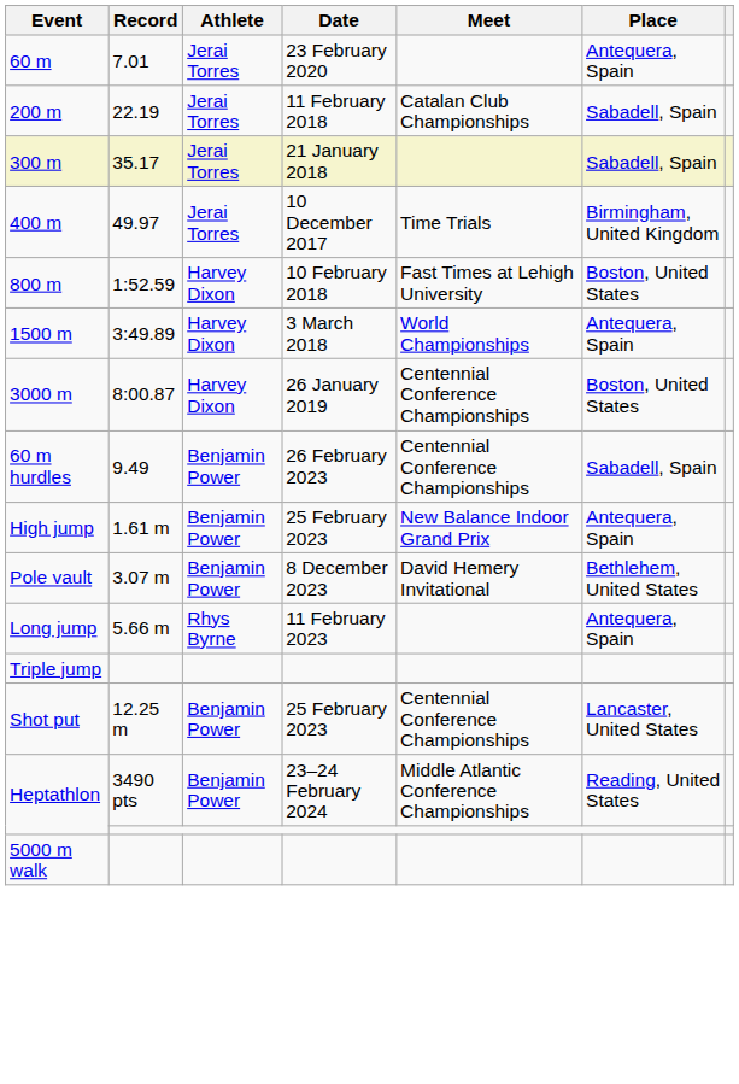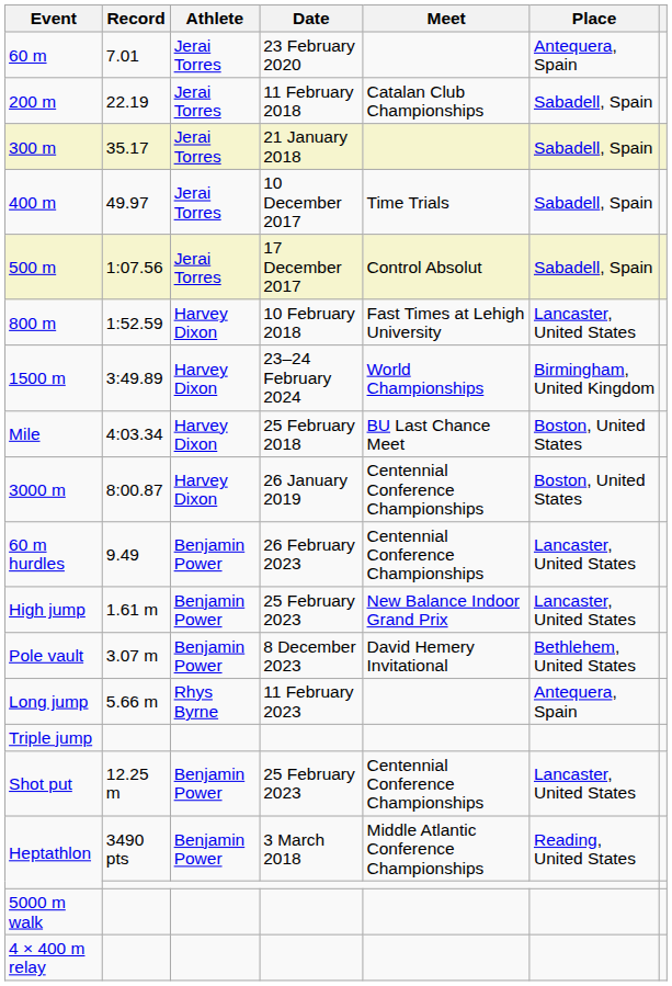400 m | Place: Birmingham, United Kingdom -> Sabadell, Spain
+ row: 500 m | 1:07.56 | Jerai Torres | 17 December 2017 | Control Absolut | Sabadell, Spain
800 m | Place: Boston, United States -> Lancaster, United States
1500 m | Date: 3 March 2018 -> 23–24 February 2024
1500 m | Place: Antequera, Spain -> Birmingham, United Kingdom
+ row: Mile | 4:03.34 | Harvey Dixon | 25 February 2018 | BU Last Chance Meet | Boston, United States
60 m hurdles | Place: Sabadell, Spain -> Lancaster, United States
High jump | Place: Antequera, Spain -> Lancaster, United States
Heptathlon / 3490 pts | Date: 23–24 February 2024 -> 3 March 2018
+ row: 4 × 400 m relay
